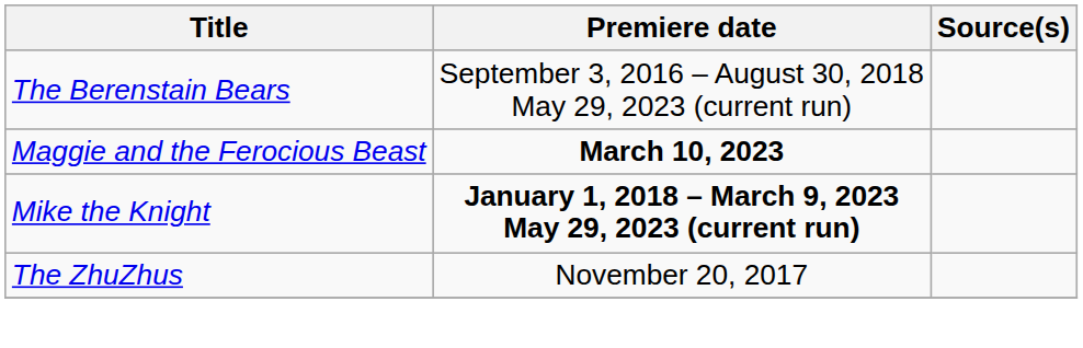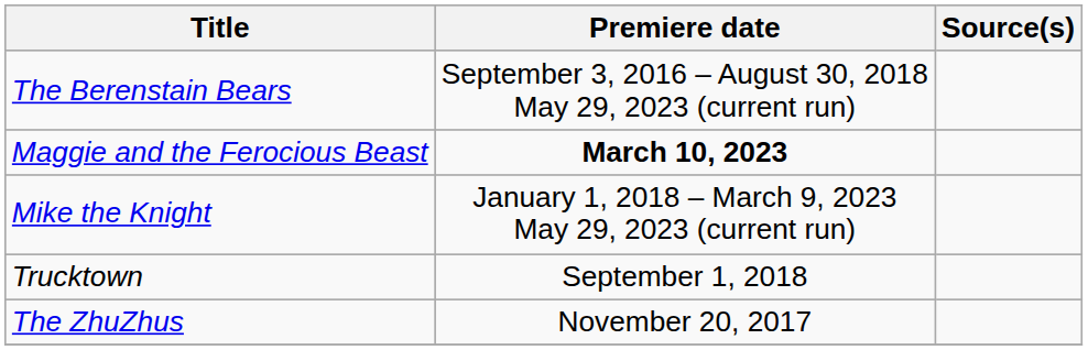Mike the Knight | Premiere date: bold -> normal
+ row: Trucktown | September 1, 2018
